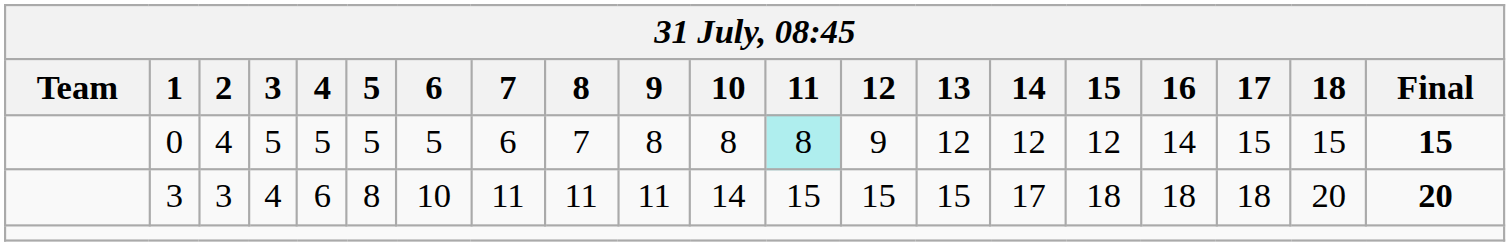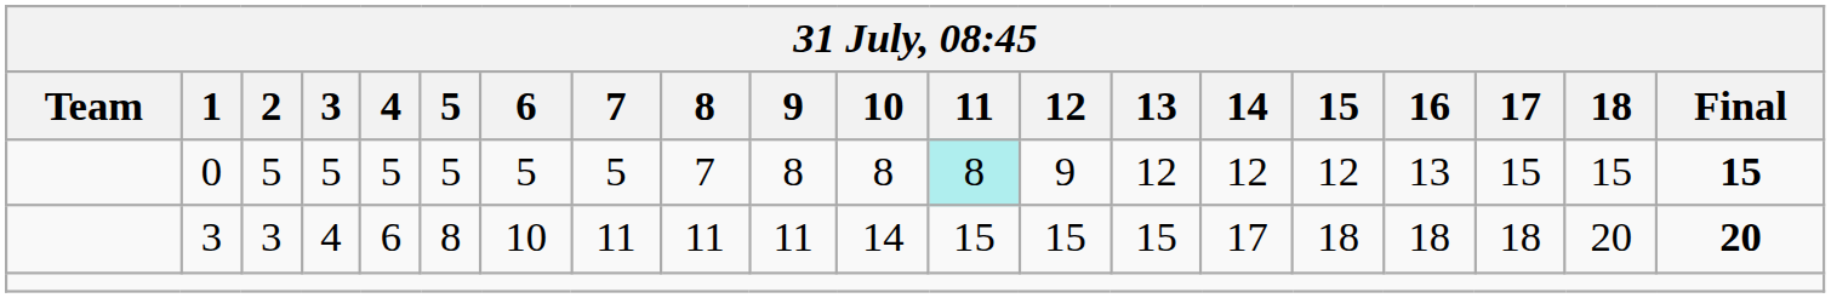0 | 2: 4 -> 5
0 | 7: 6 -> 5
0 | 16: 14 -> 13
